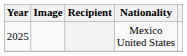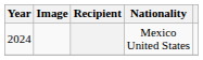Mexico United States | Year: 2025 -> 2024
